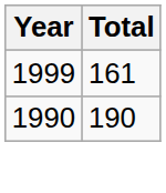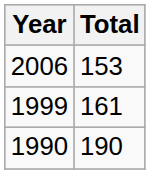+ row: 2006 | 153
